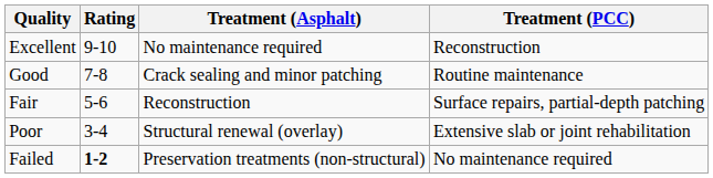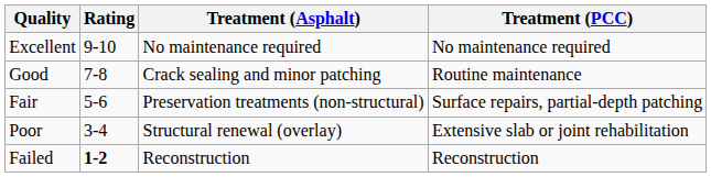Excellent | Treatment (PCC): Reconstruction -> No maintenance required
Fair | Treatment (Asphalt): Reconstruction -> Preservation treatments (non-structural)
Failed | Treatment (Asphalt): Preservation treatments (non-structural) -> Reconstruction
Failed | Treatment (PCC): No maintenance required -> Reconstruction
